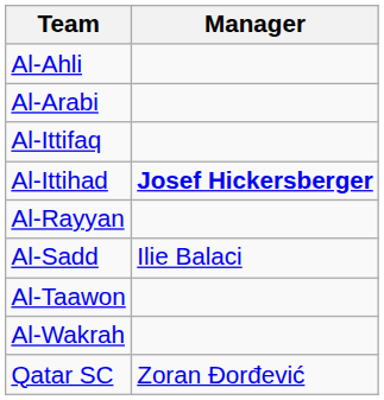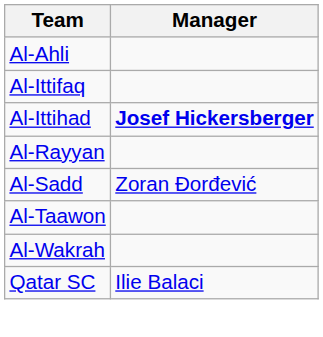- row: Al-Arabi
Al-Sadd | Manager: Ilie Balaci -> Zoran Đorđević
Qatar SC | Manager: Zoran Đorđević -> Ilie Balaci
